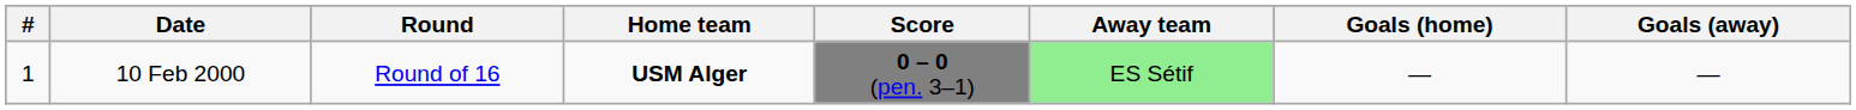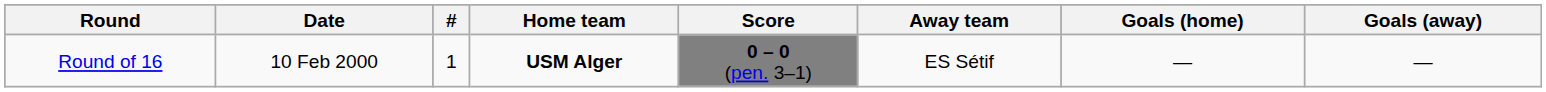columns swapped: # <-> Round
10 Feb 2000 | Away team: lightgreen background -> no background
